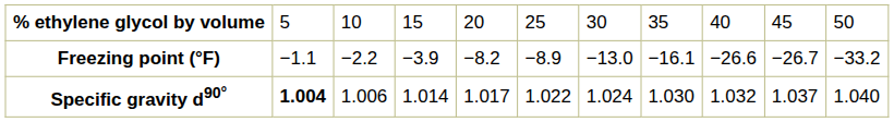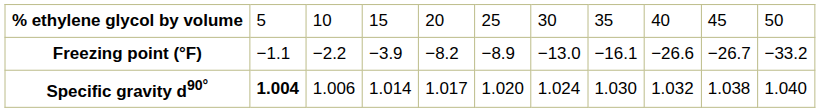Specific gravity d90° | column 6: 1.022 -> 1.020
Specific gravity d90° | column 10: 1.037 -> 1.038
